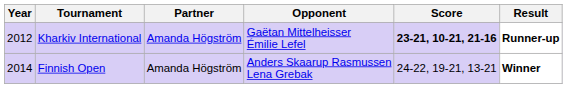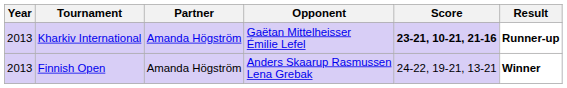Kharkiv International | Year: 2012 -> 2013
Finnish Open | Year: 2014 -> 2013
